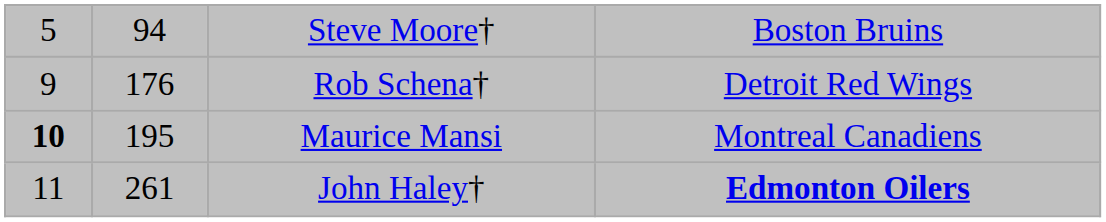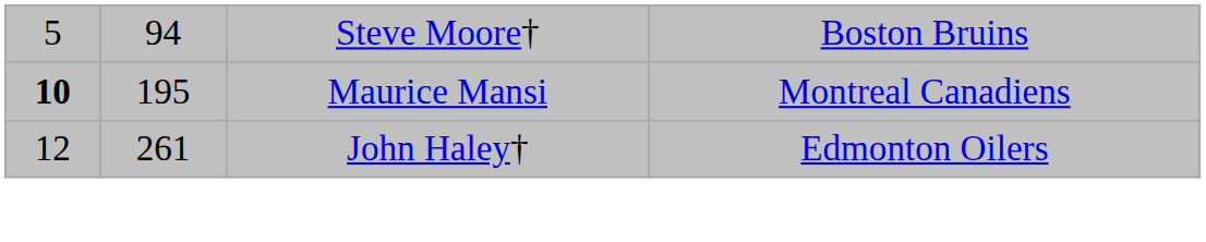- row: 9 | 176 | Rob Schena† | Detroit Red Wings
John Haley† | column 1: 11 -> 12
John Haley† | column 4: bold -> normal
